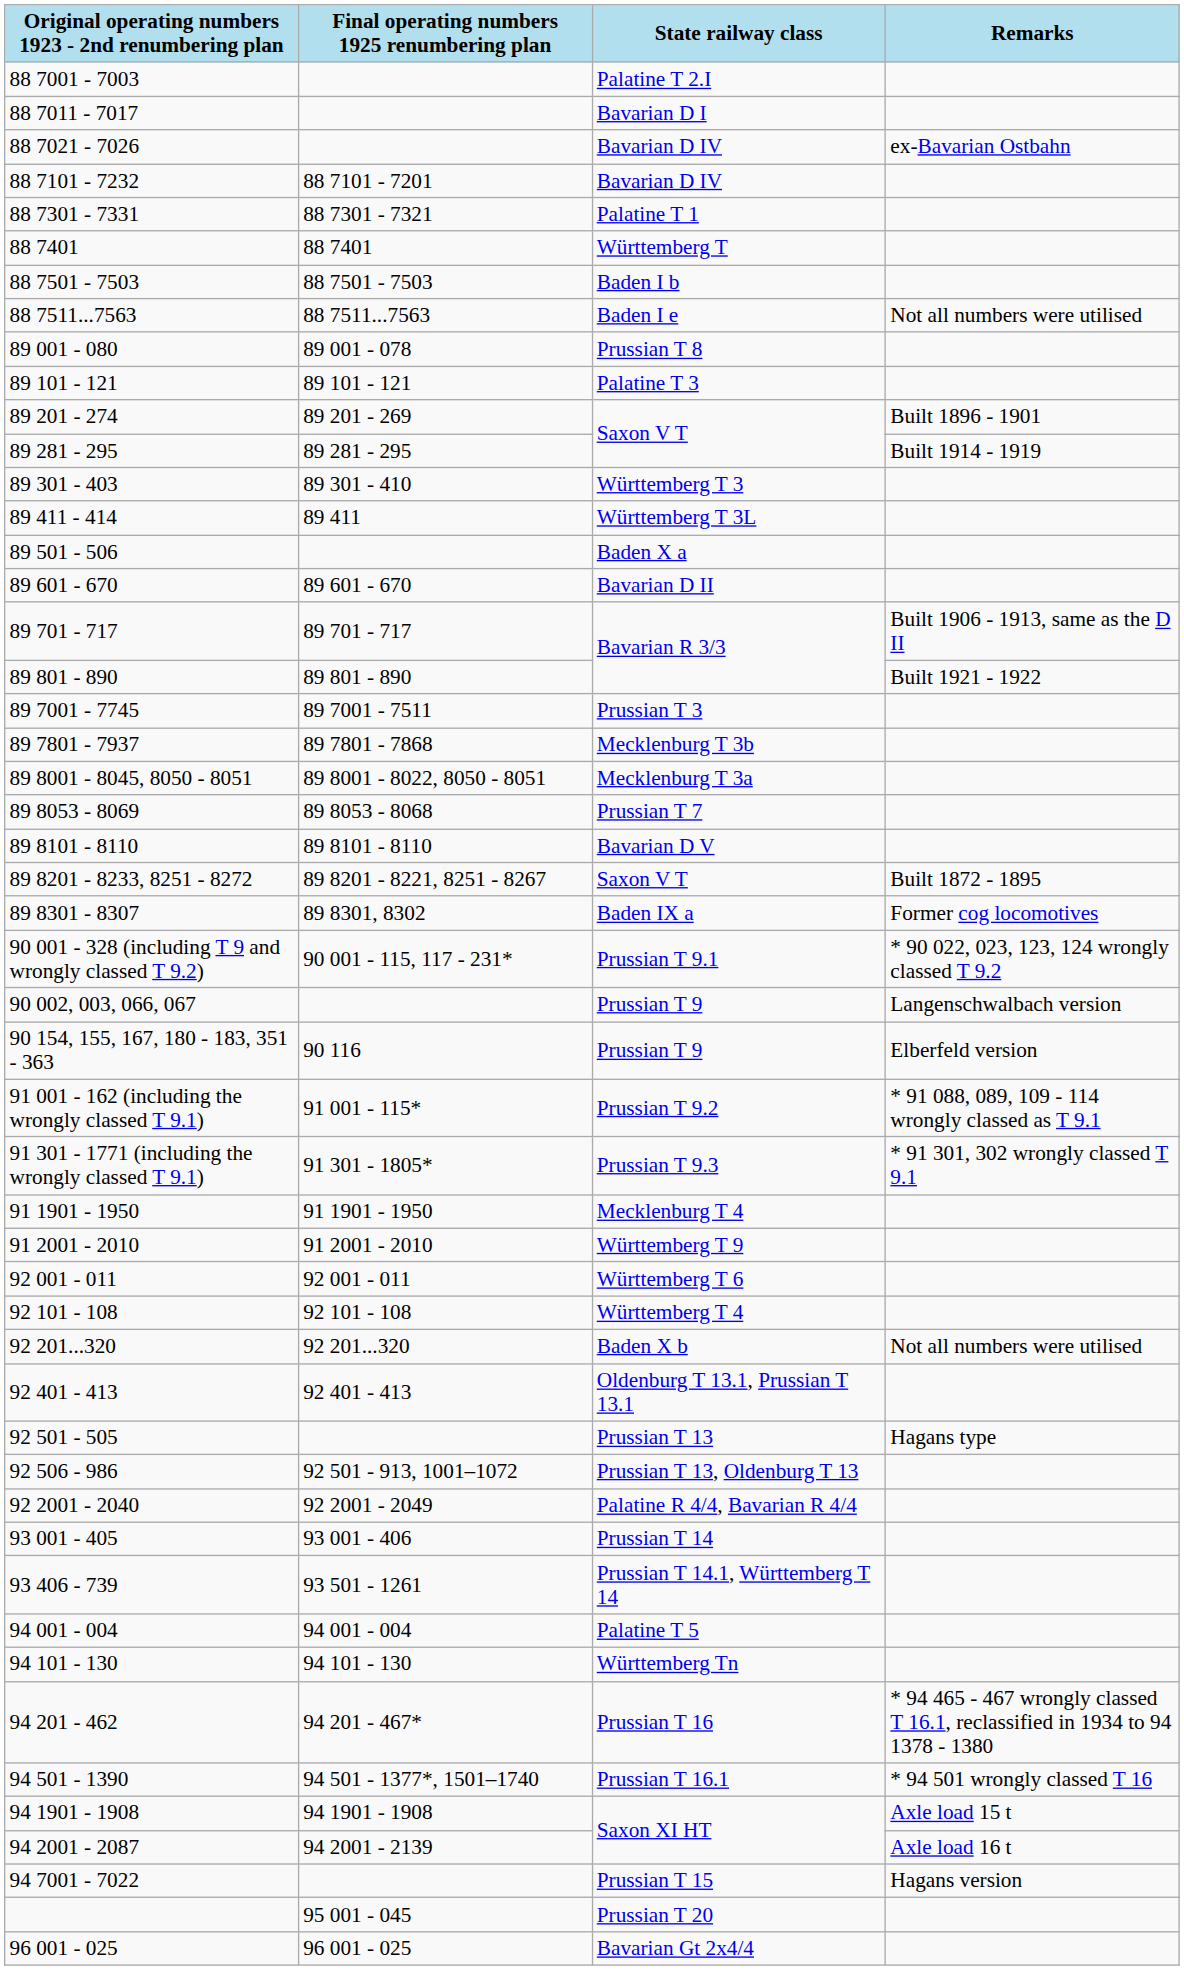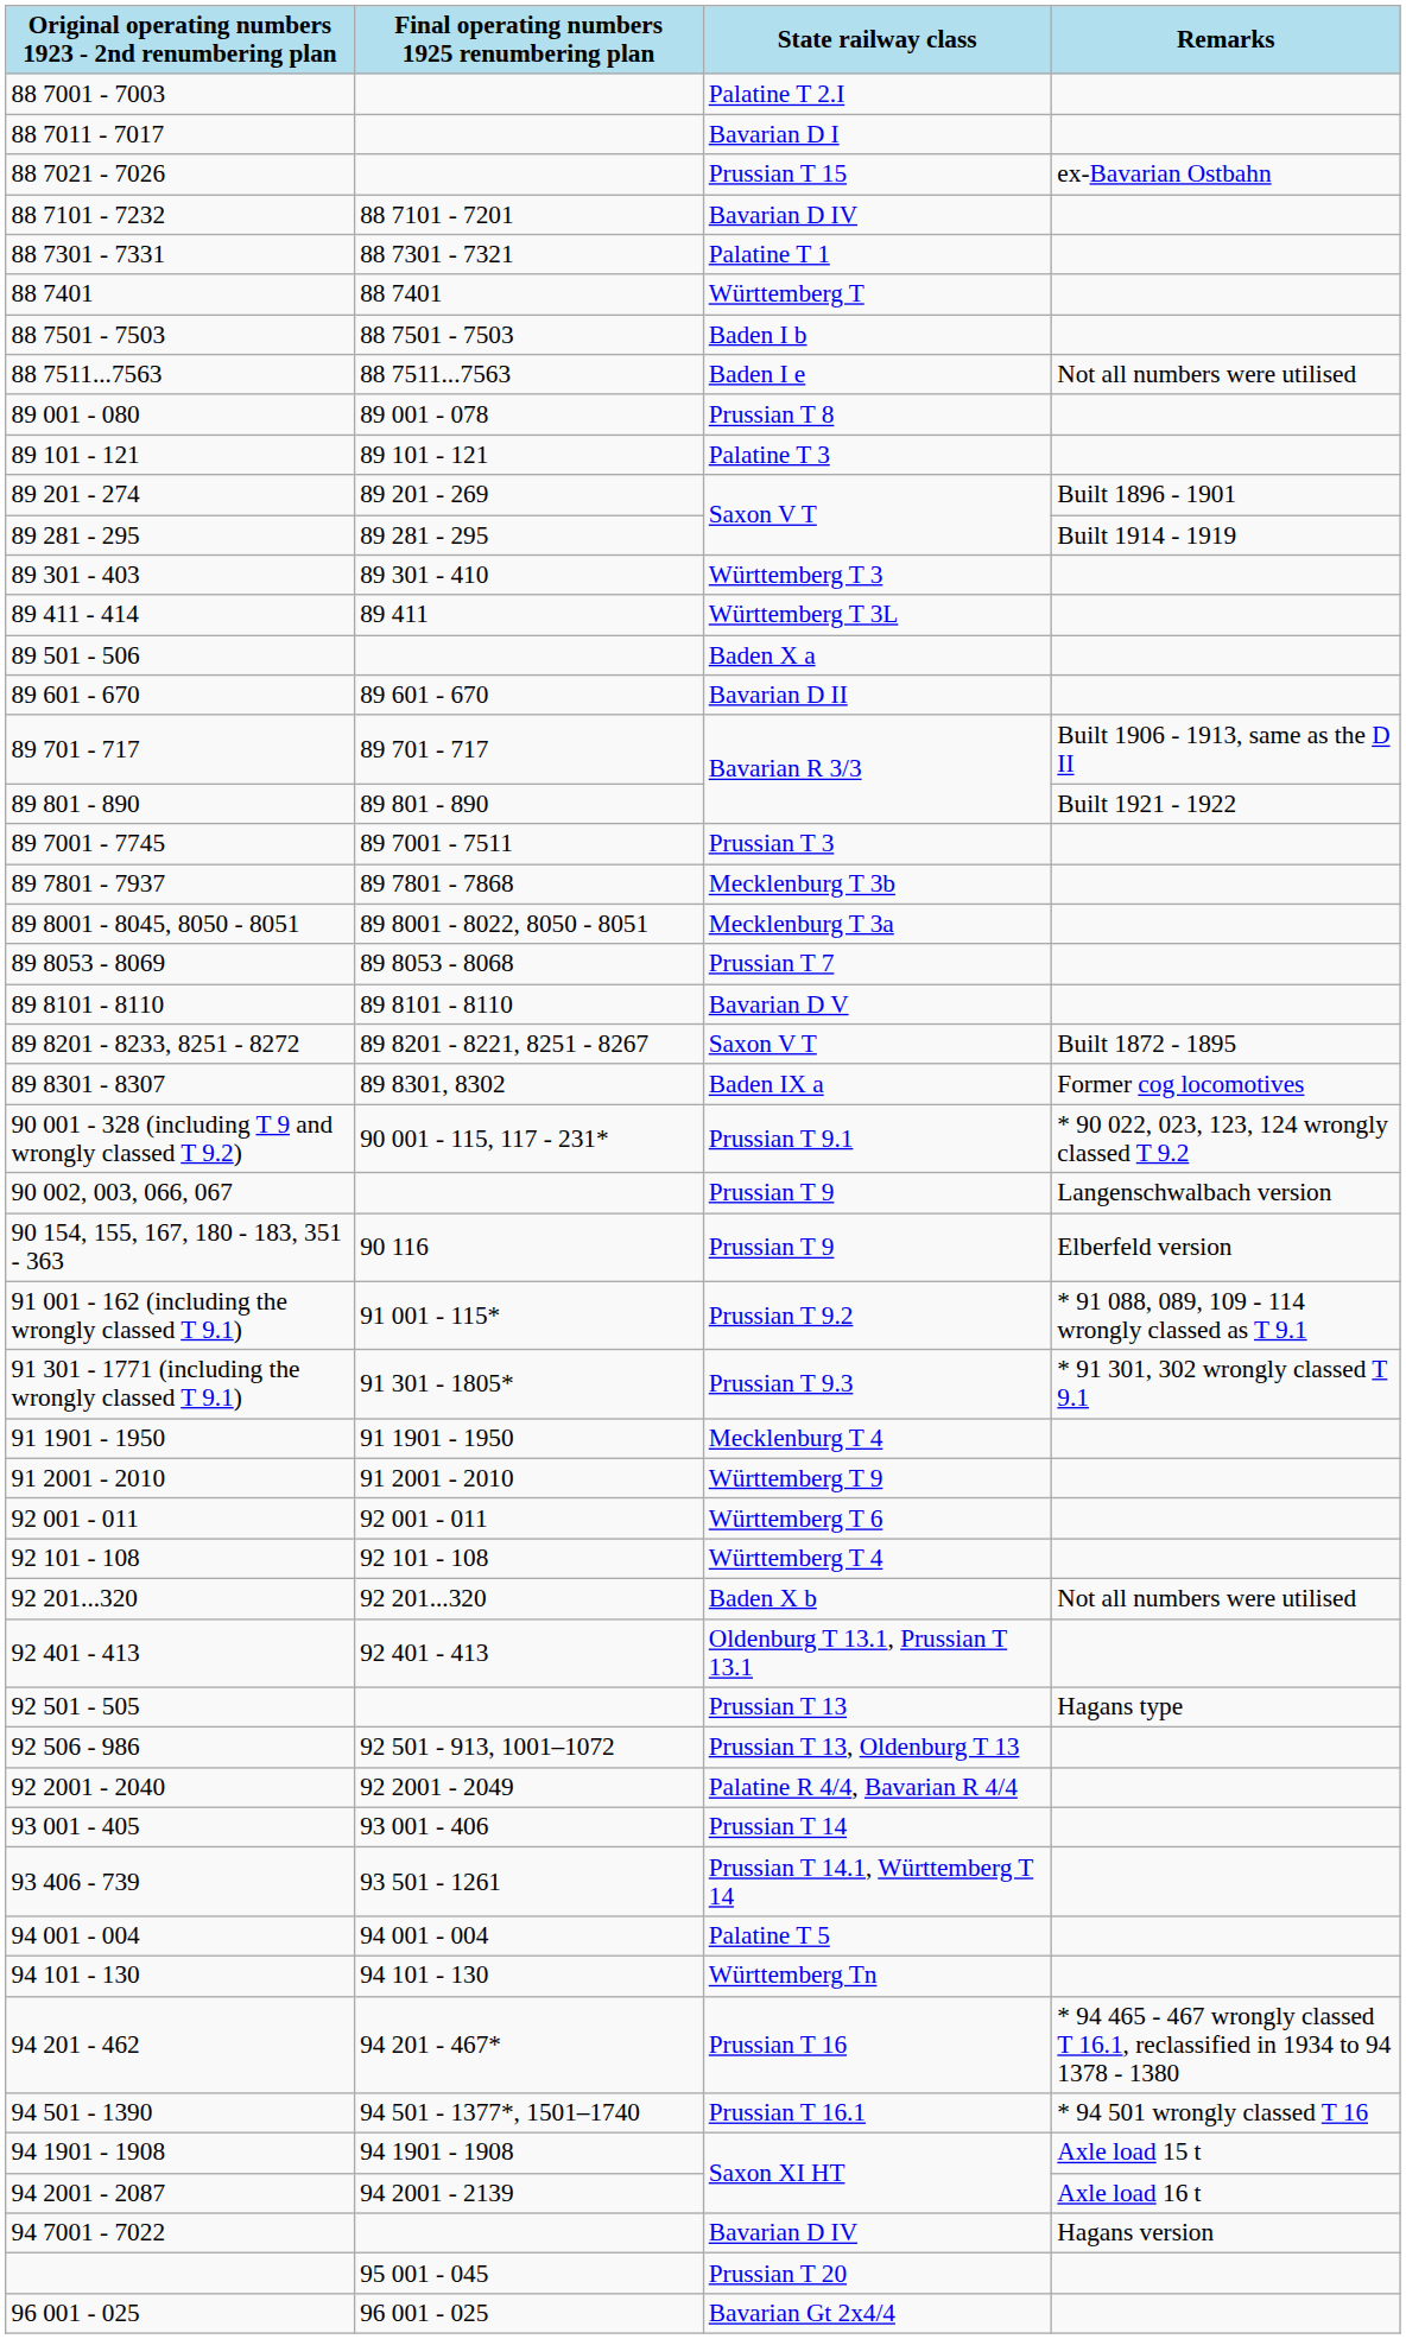88 7021 - 7026 | State railway class: Bavarian D IV -> Prussian T 15
94 7001 - 7022 | State railway class: Prussian T 15 -> Bavarian D IV
